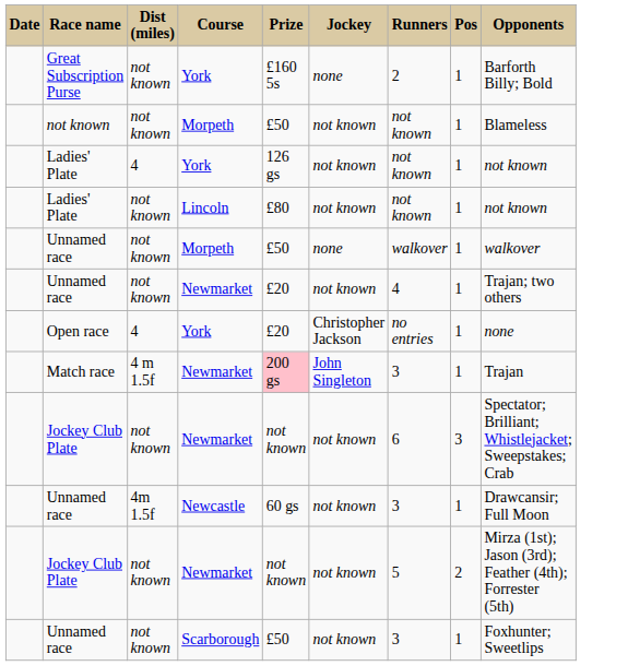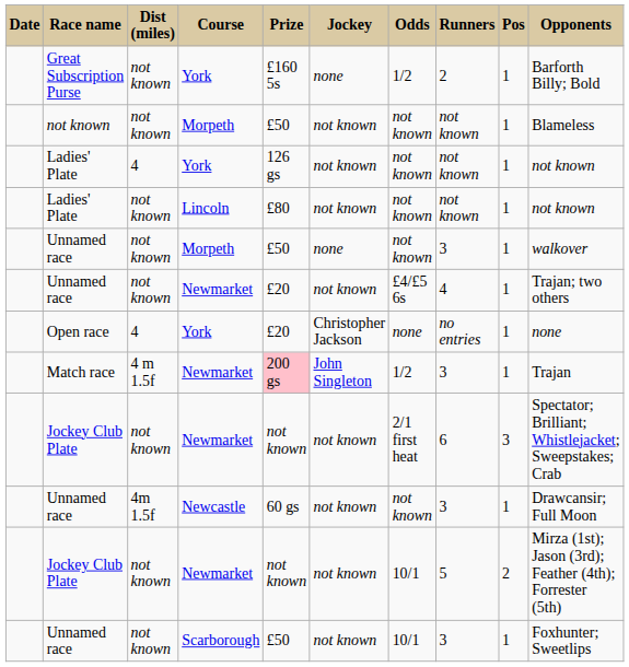+ column: Odds | 1/2 | not known | not known | not known | not known | £4/£5 6s | none | 1/2 | 2/1 first heat | not known | 10/1 | 10/1
Unnamed race / Morpeth | Runners: walkover -> 3
